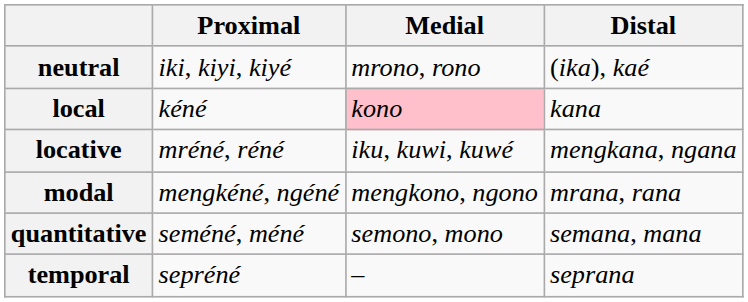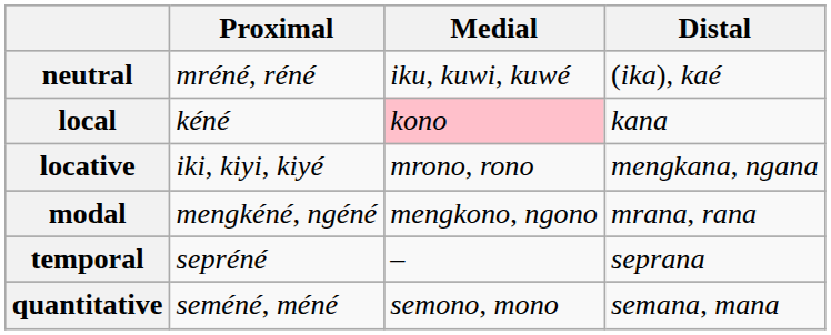neutral | Proximal: iki, kiyi, kiyé -> mréné, réné
neutral | Medial: mrono, rono -> iku, kuwi, kuwé
locative | Proximal: mréné, réné -> iki, kiyi, kiyé
locative | Medial: iku, kuwi, kuwé -> mrono, rono
rows swapped: quantitative <-> temporal
